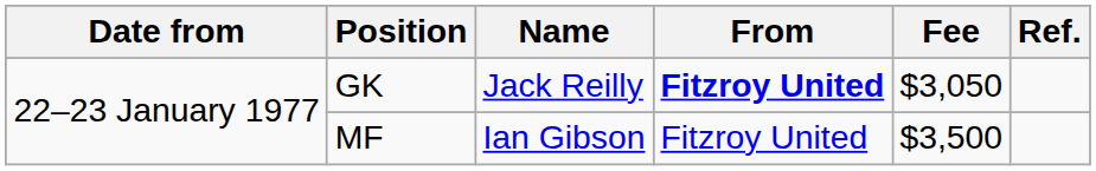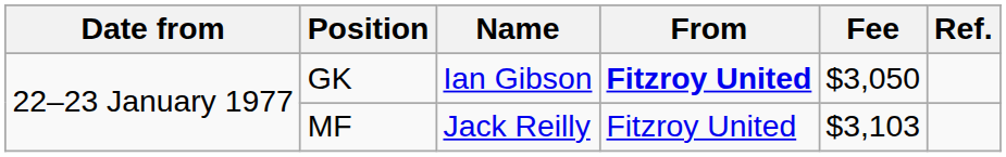GK | Name: Jack Reilly -> Ian Gibson
MF | Name: Ian Gibson -> Jack Reilly
MF | Fee: $3,500 -> $3,103
